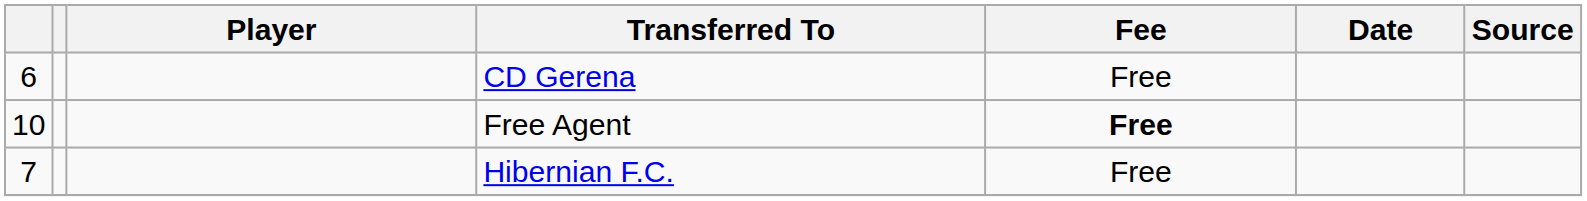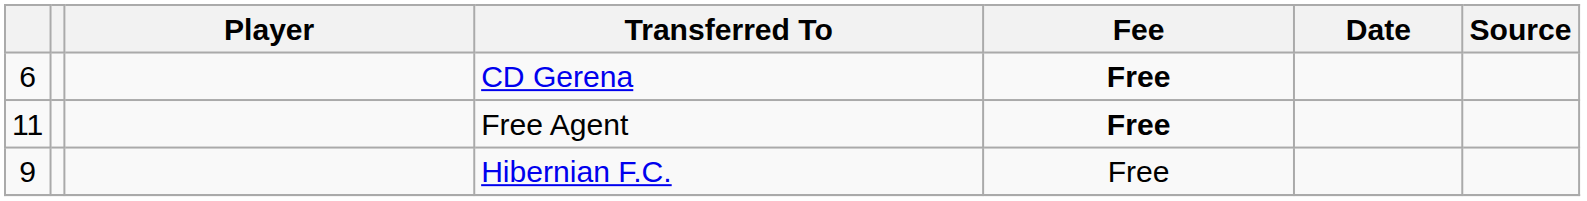CD Gerena | Fee: normal -> bold
Free Agent | column 1: 10 -> 11
Hibernian F.C. | column 1: 7 -> 9
